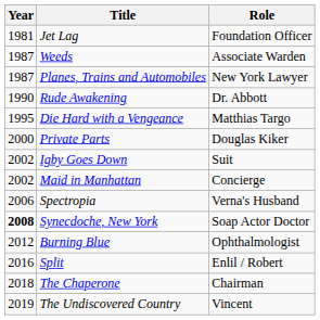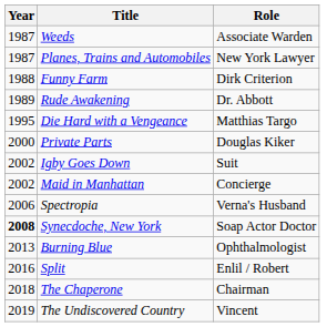- row: 1981 | Jet Lag | Foundation Officer
+ row: 1988 | Funny Farm | Dirk Criterion
Rude Awakening | Year: 1990 -> 1989
Burning Blue | Year: 2012 -> 2013
